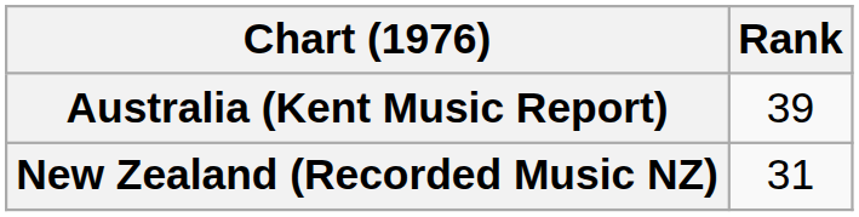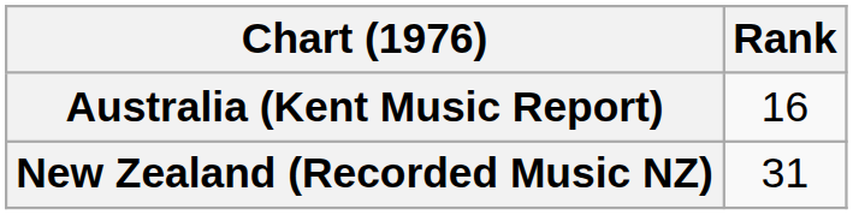Australia (Kent Music Report) | Rank: 39 -> 16
